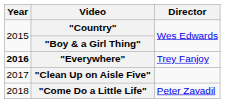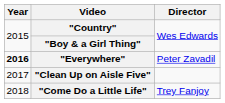"Everywhere" | Director: Trey Fanjoy -> Peter Zavadil
"Come Do a Little Life" | Director: Peter Zavadil -> Trey Fanjoy
